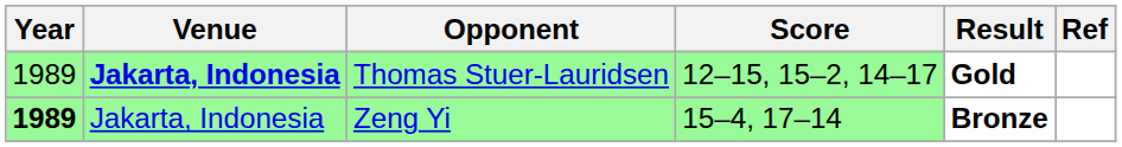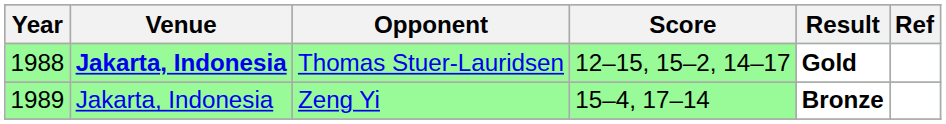Thomas Stuer-Lauridsen | Year: 1989 -> 1988
Zeng Yi | Year: bold -> normal
